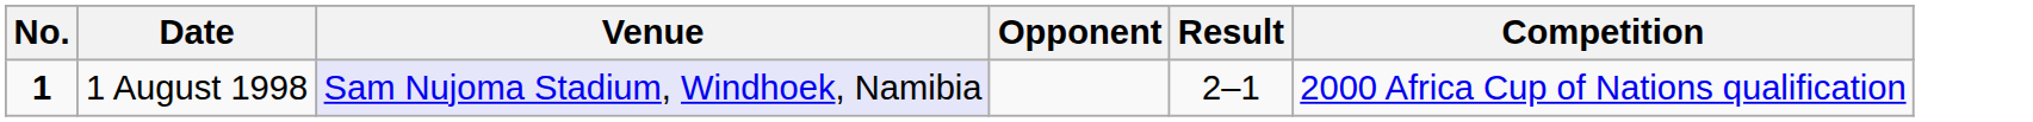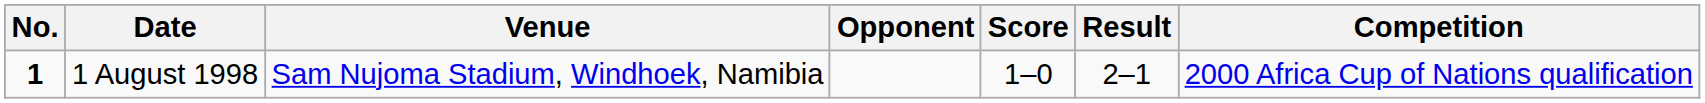+ column: Score | 1–0
1 August 1998 | Venue: lavender background -> no background
